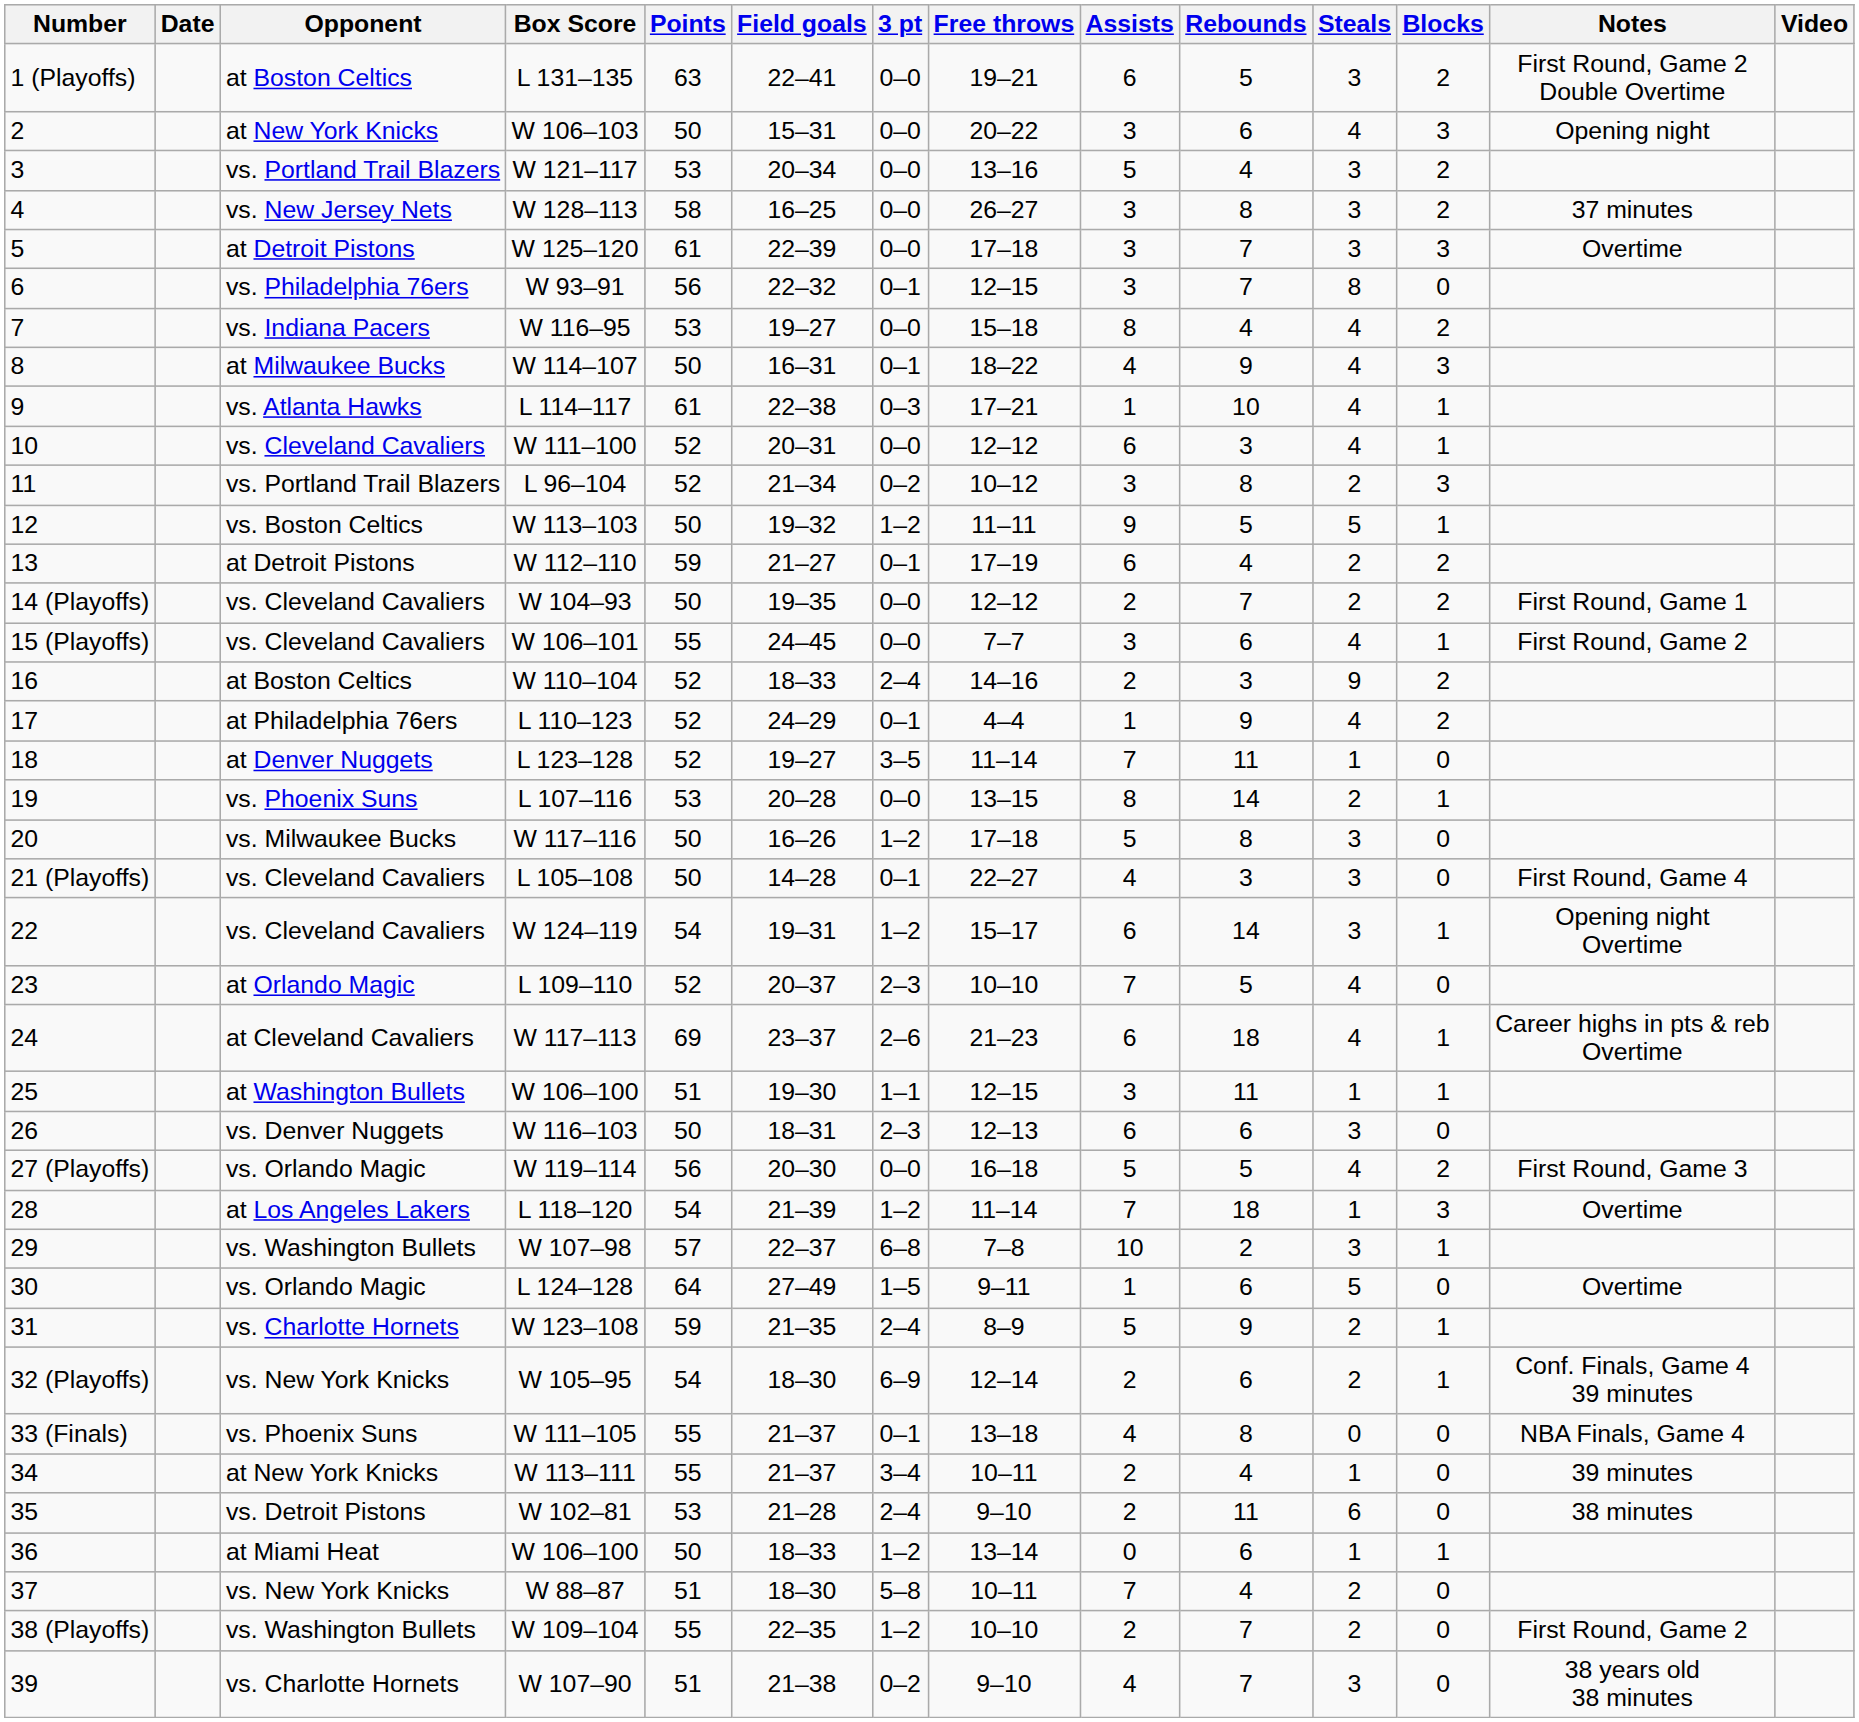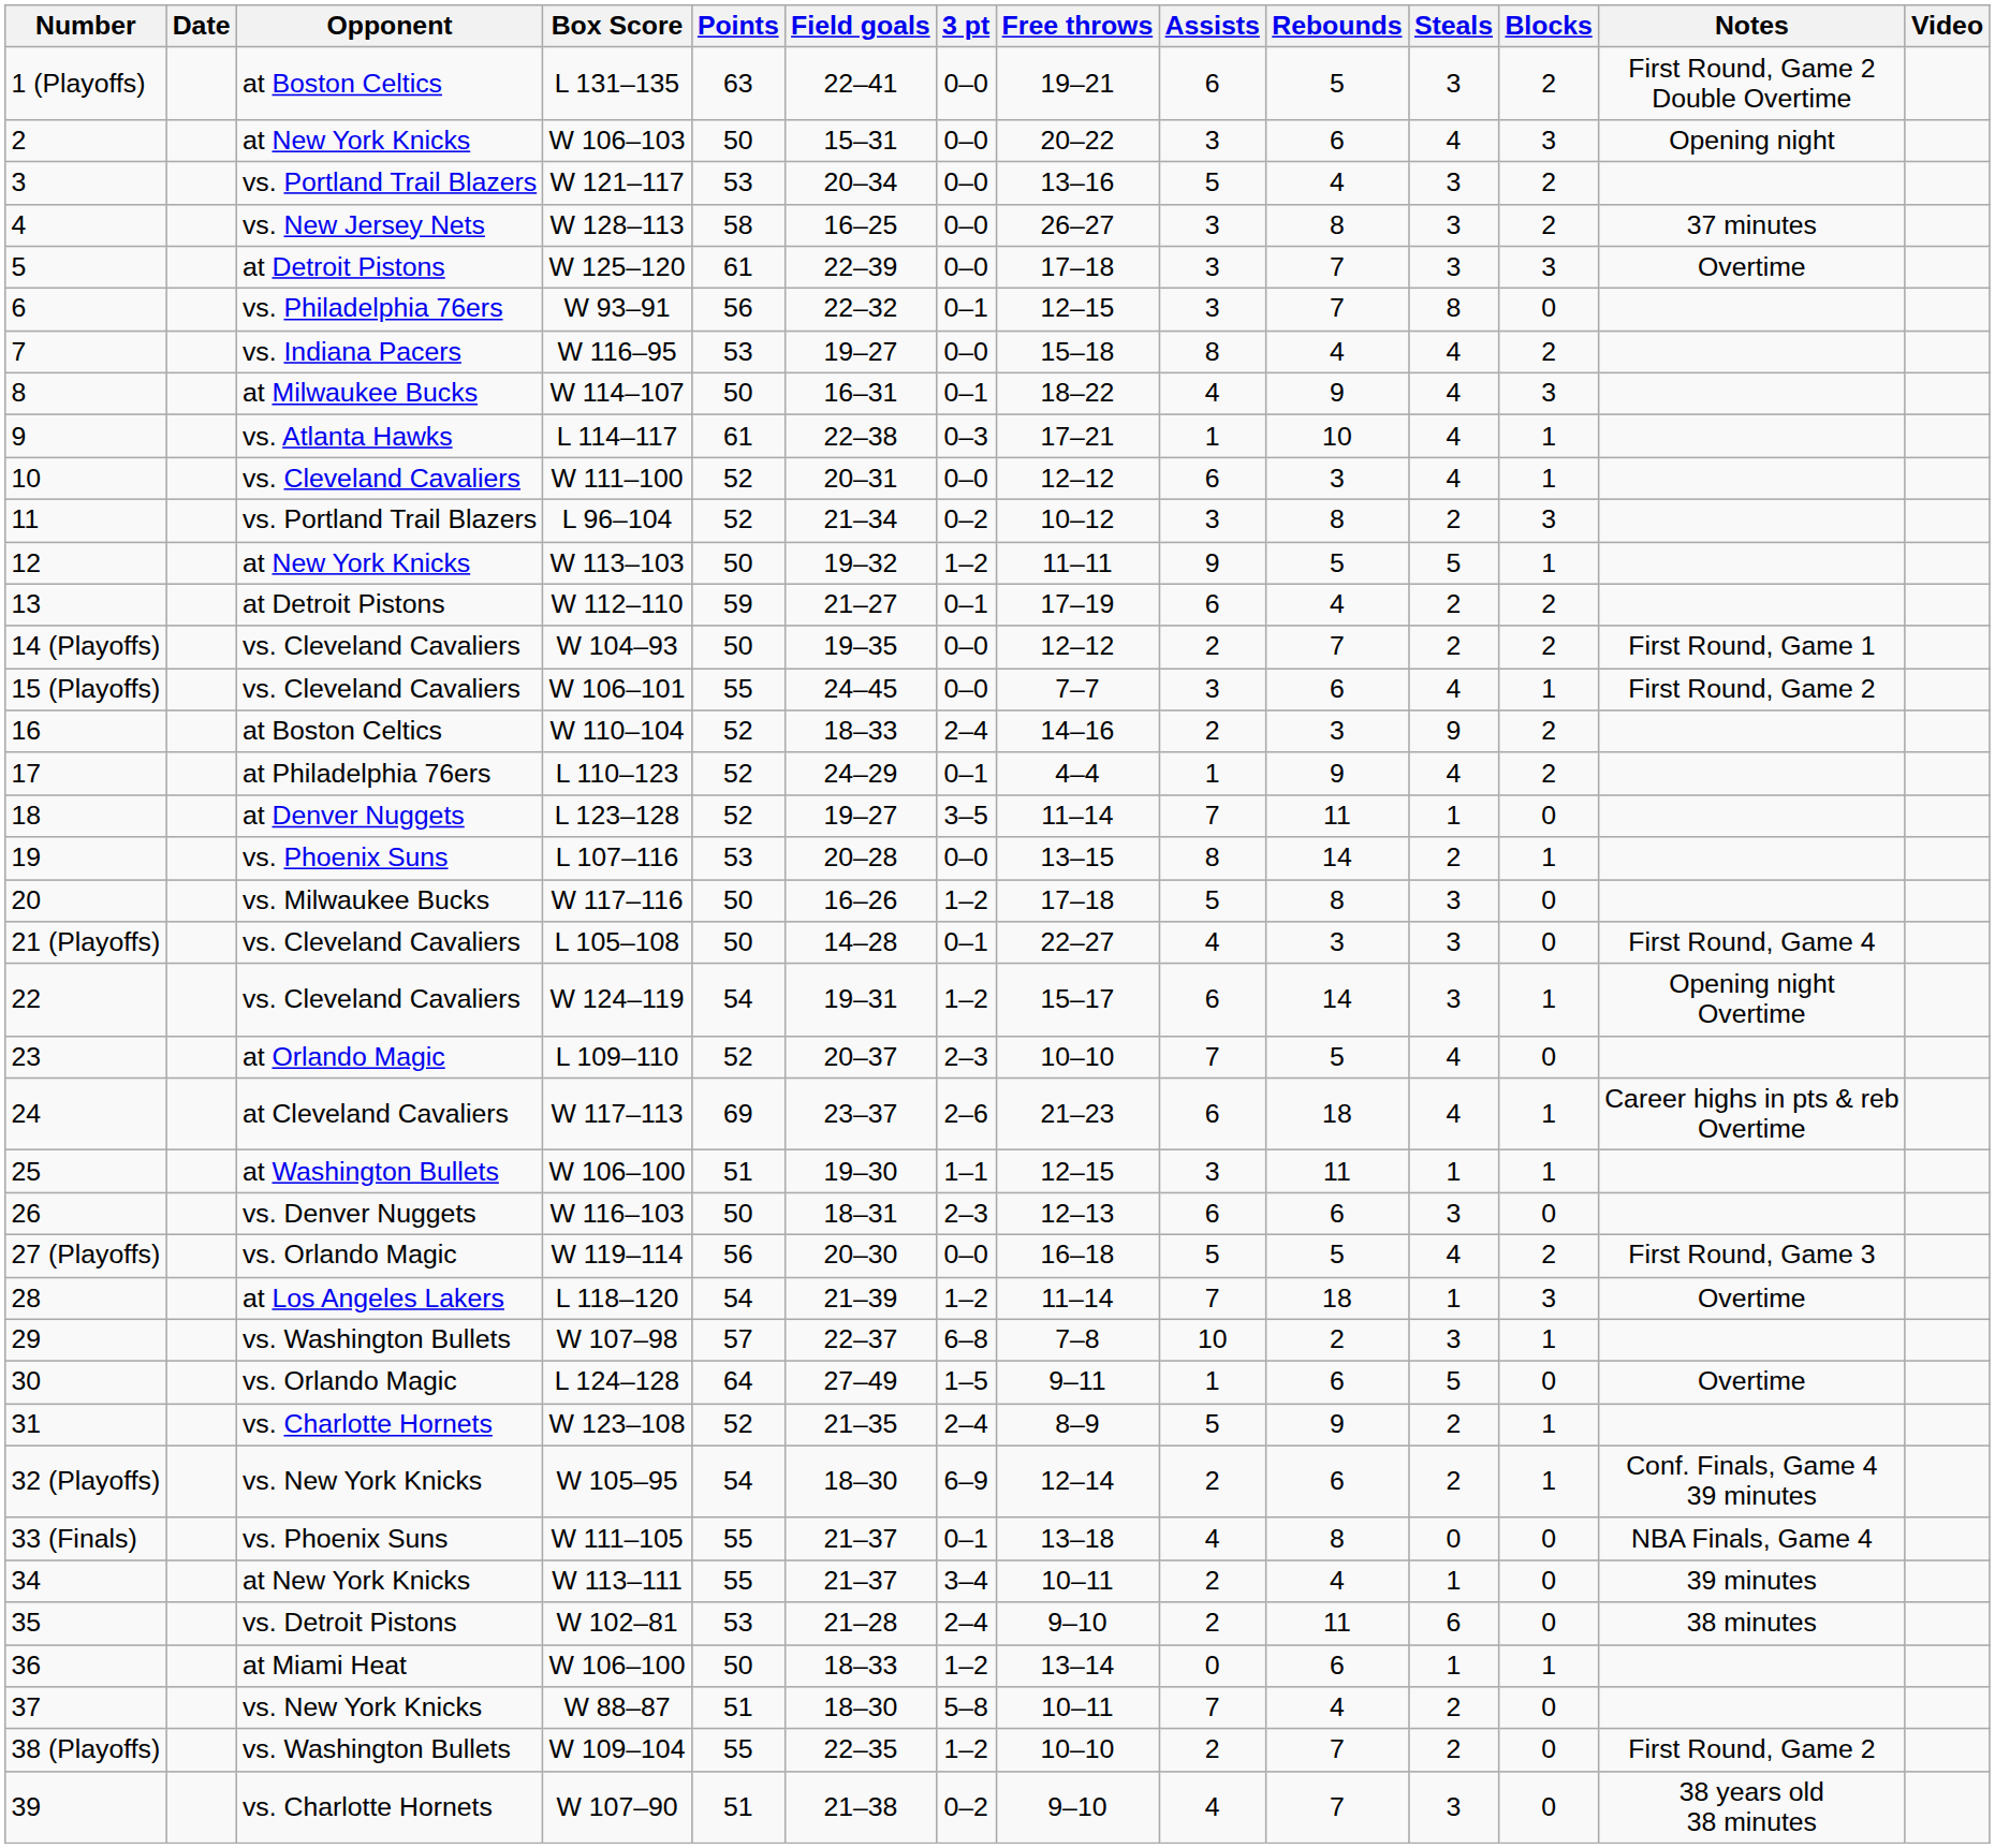12 | Opponent: vs. Boston Celtics -> at New York Knicks
31 | Points: 59 -> 52
